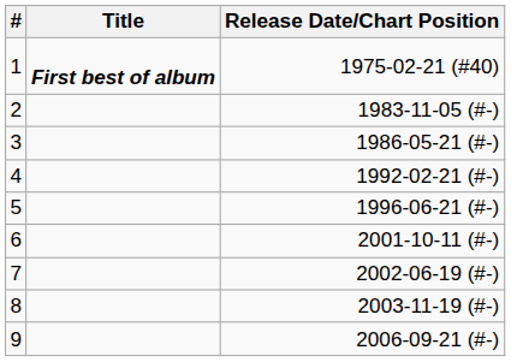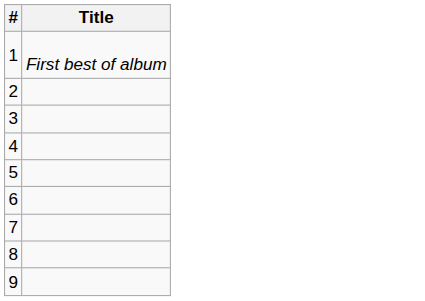- column: Release Date/Chart Position | 1975-02-21 (#40) | 1983-11-05 (#-) | 1986-05-21 (#-) | 1992-02-21 (#-) | 1996-06-21 (#-) | 2001-10-11 (#-) | 2002-06-19 (#-) | 2003-11-19 (#-) | 2006-09-21 (#-)
1 | Title: bold -> normal
